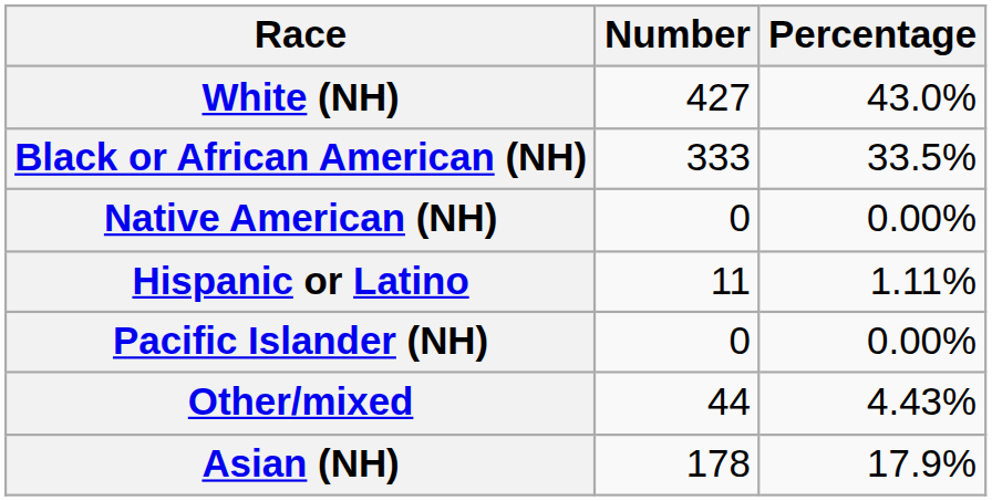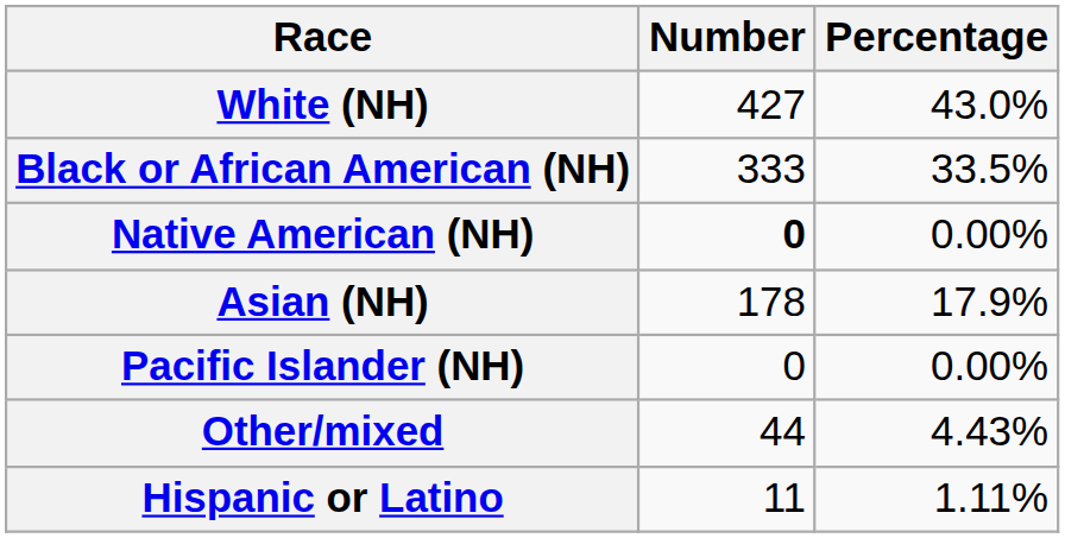Native American (NH) | Number: normal -> bold
rows swapped: Asian (NH) <-> Hispanic or Latino
